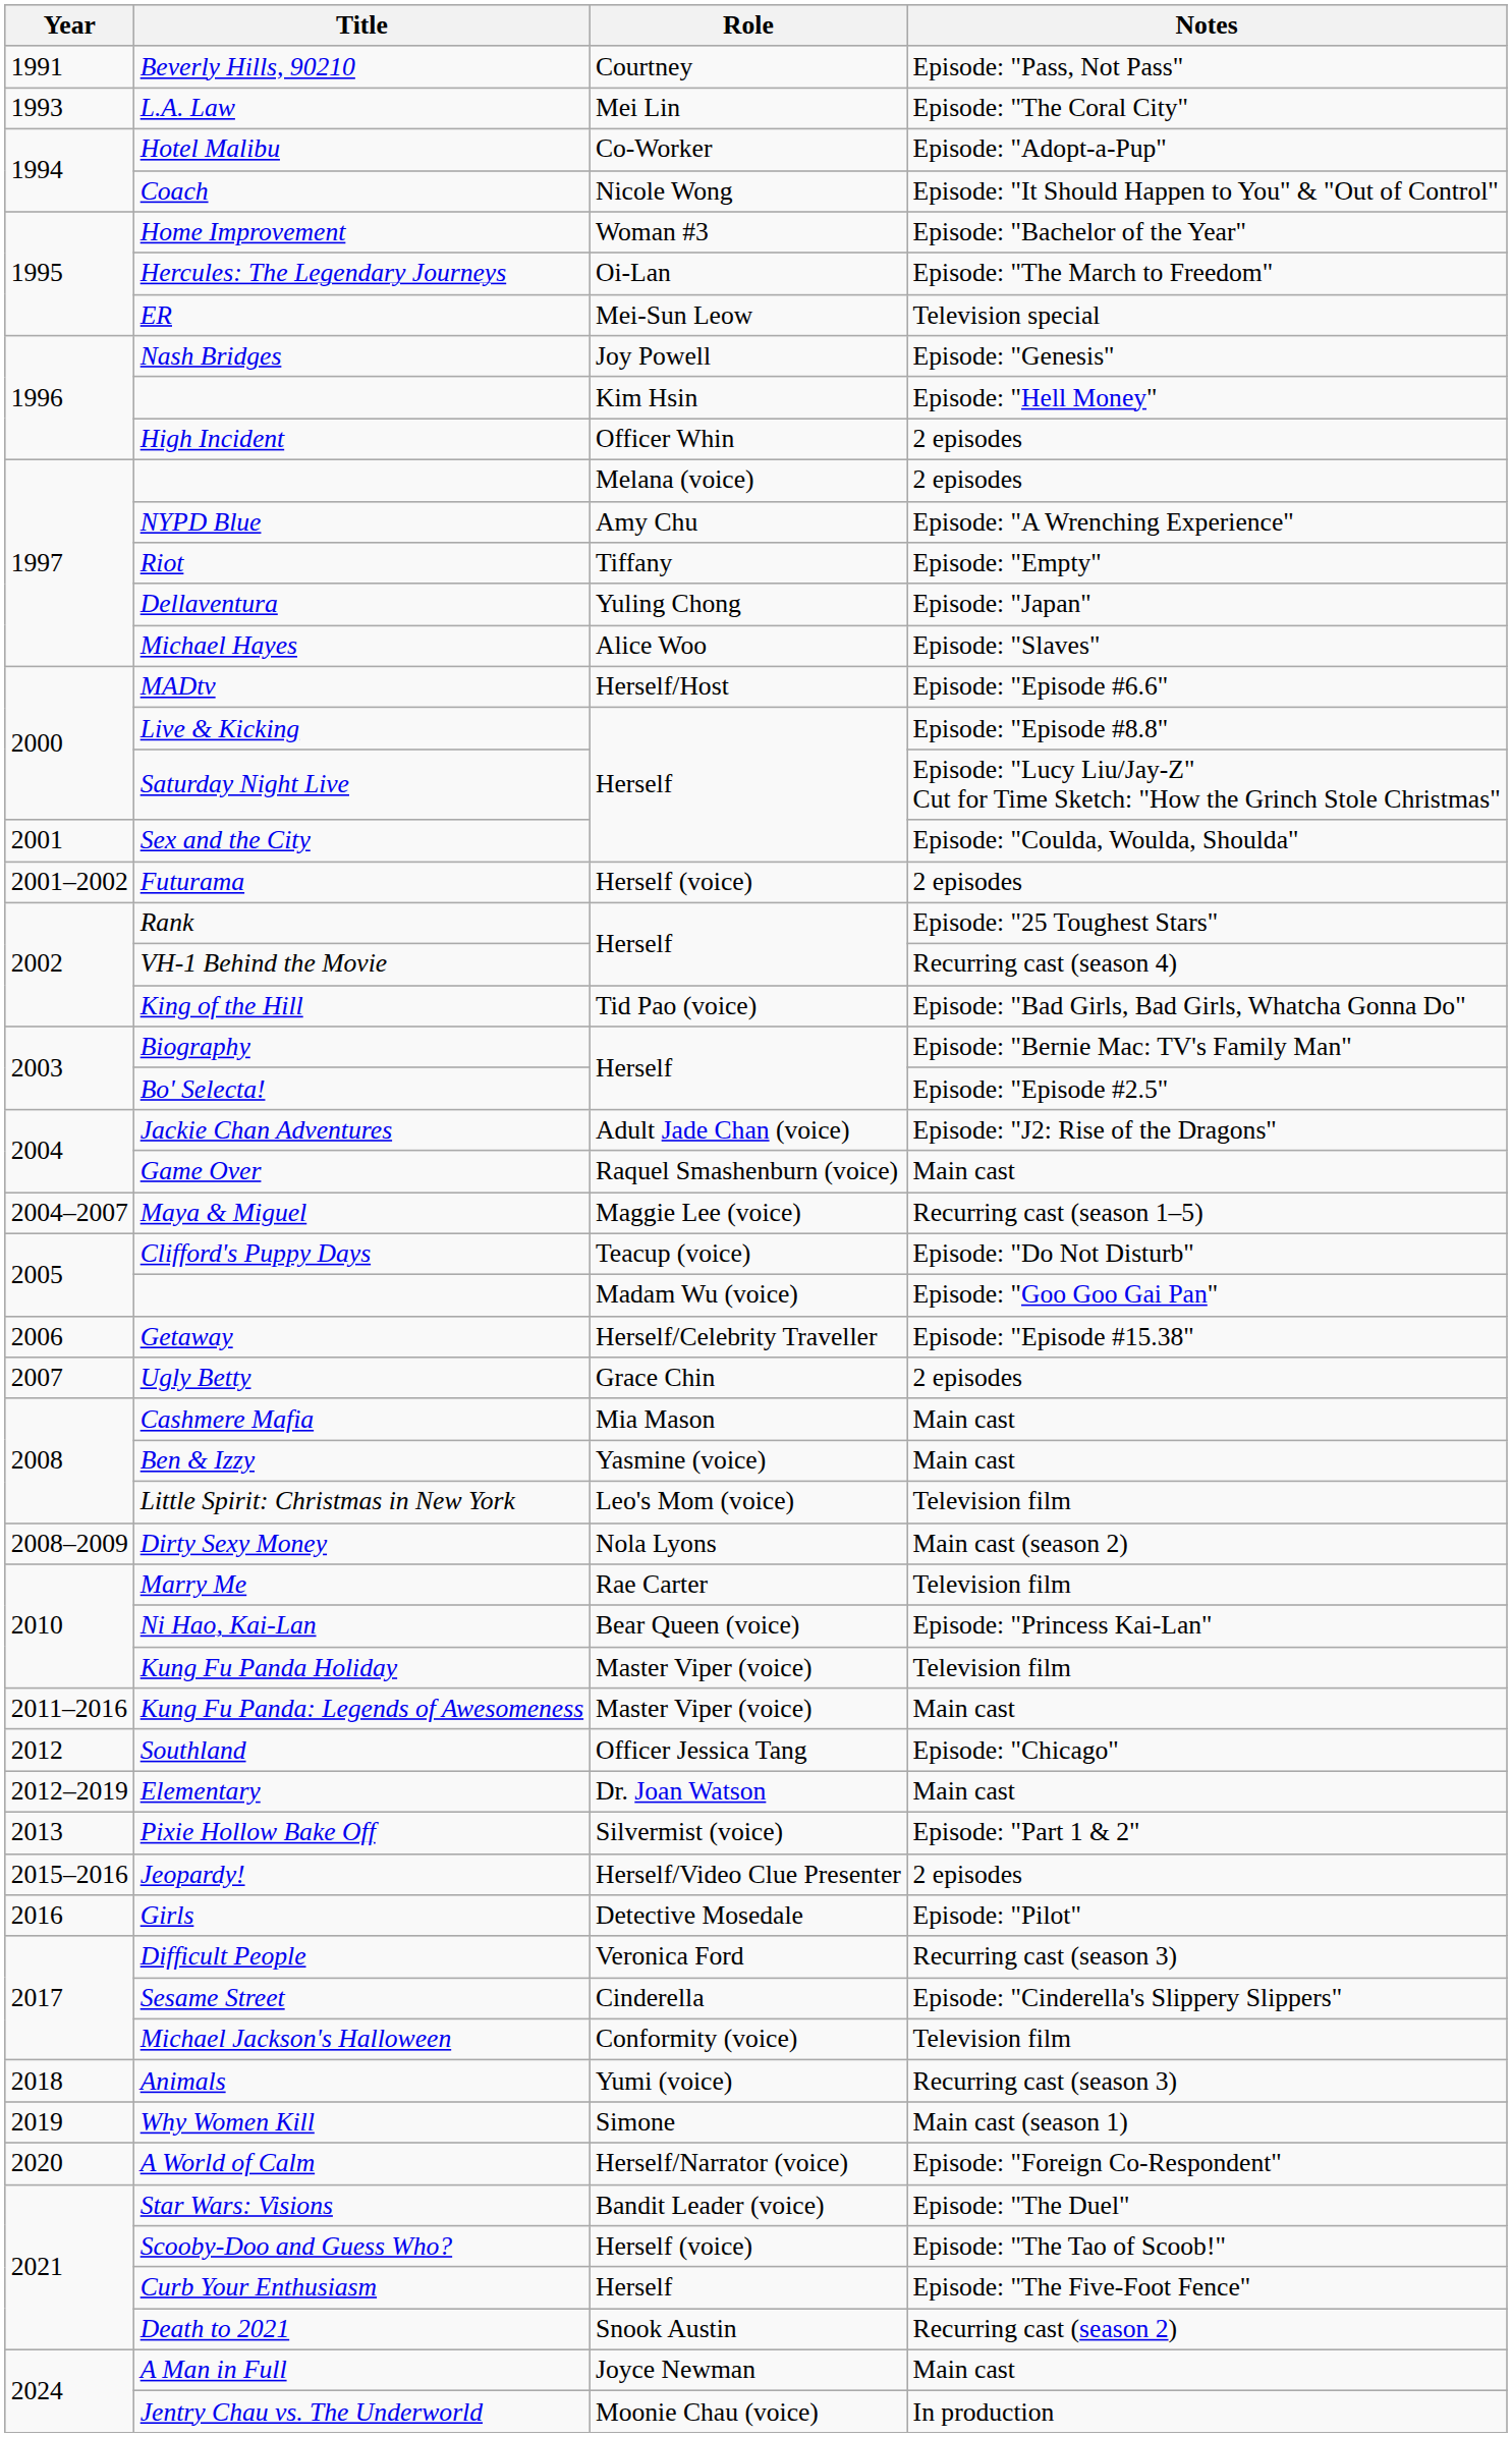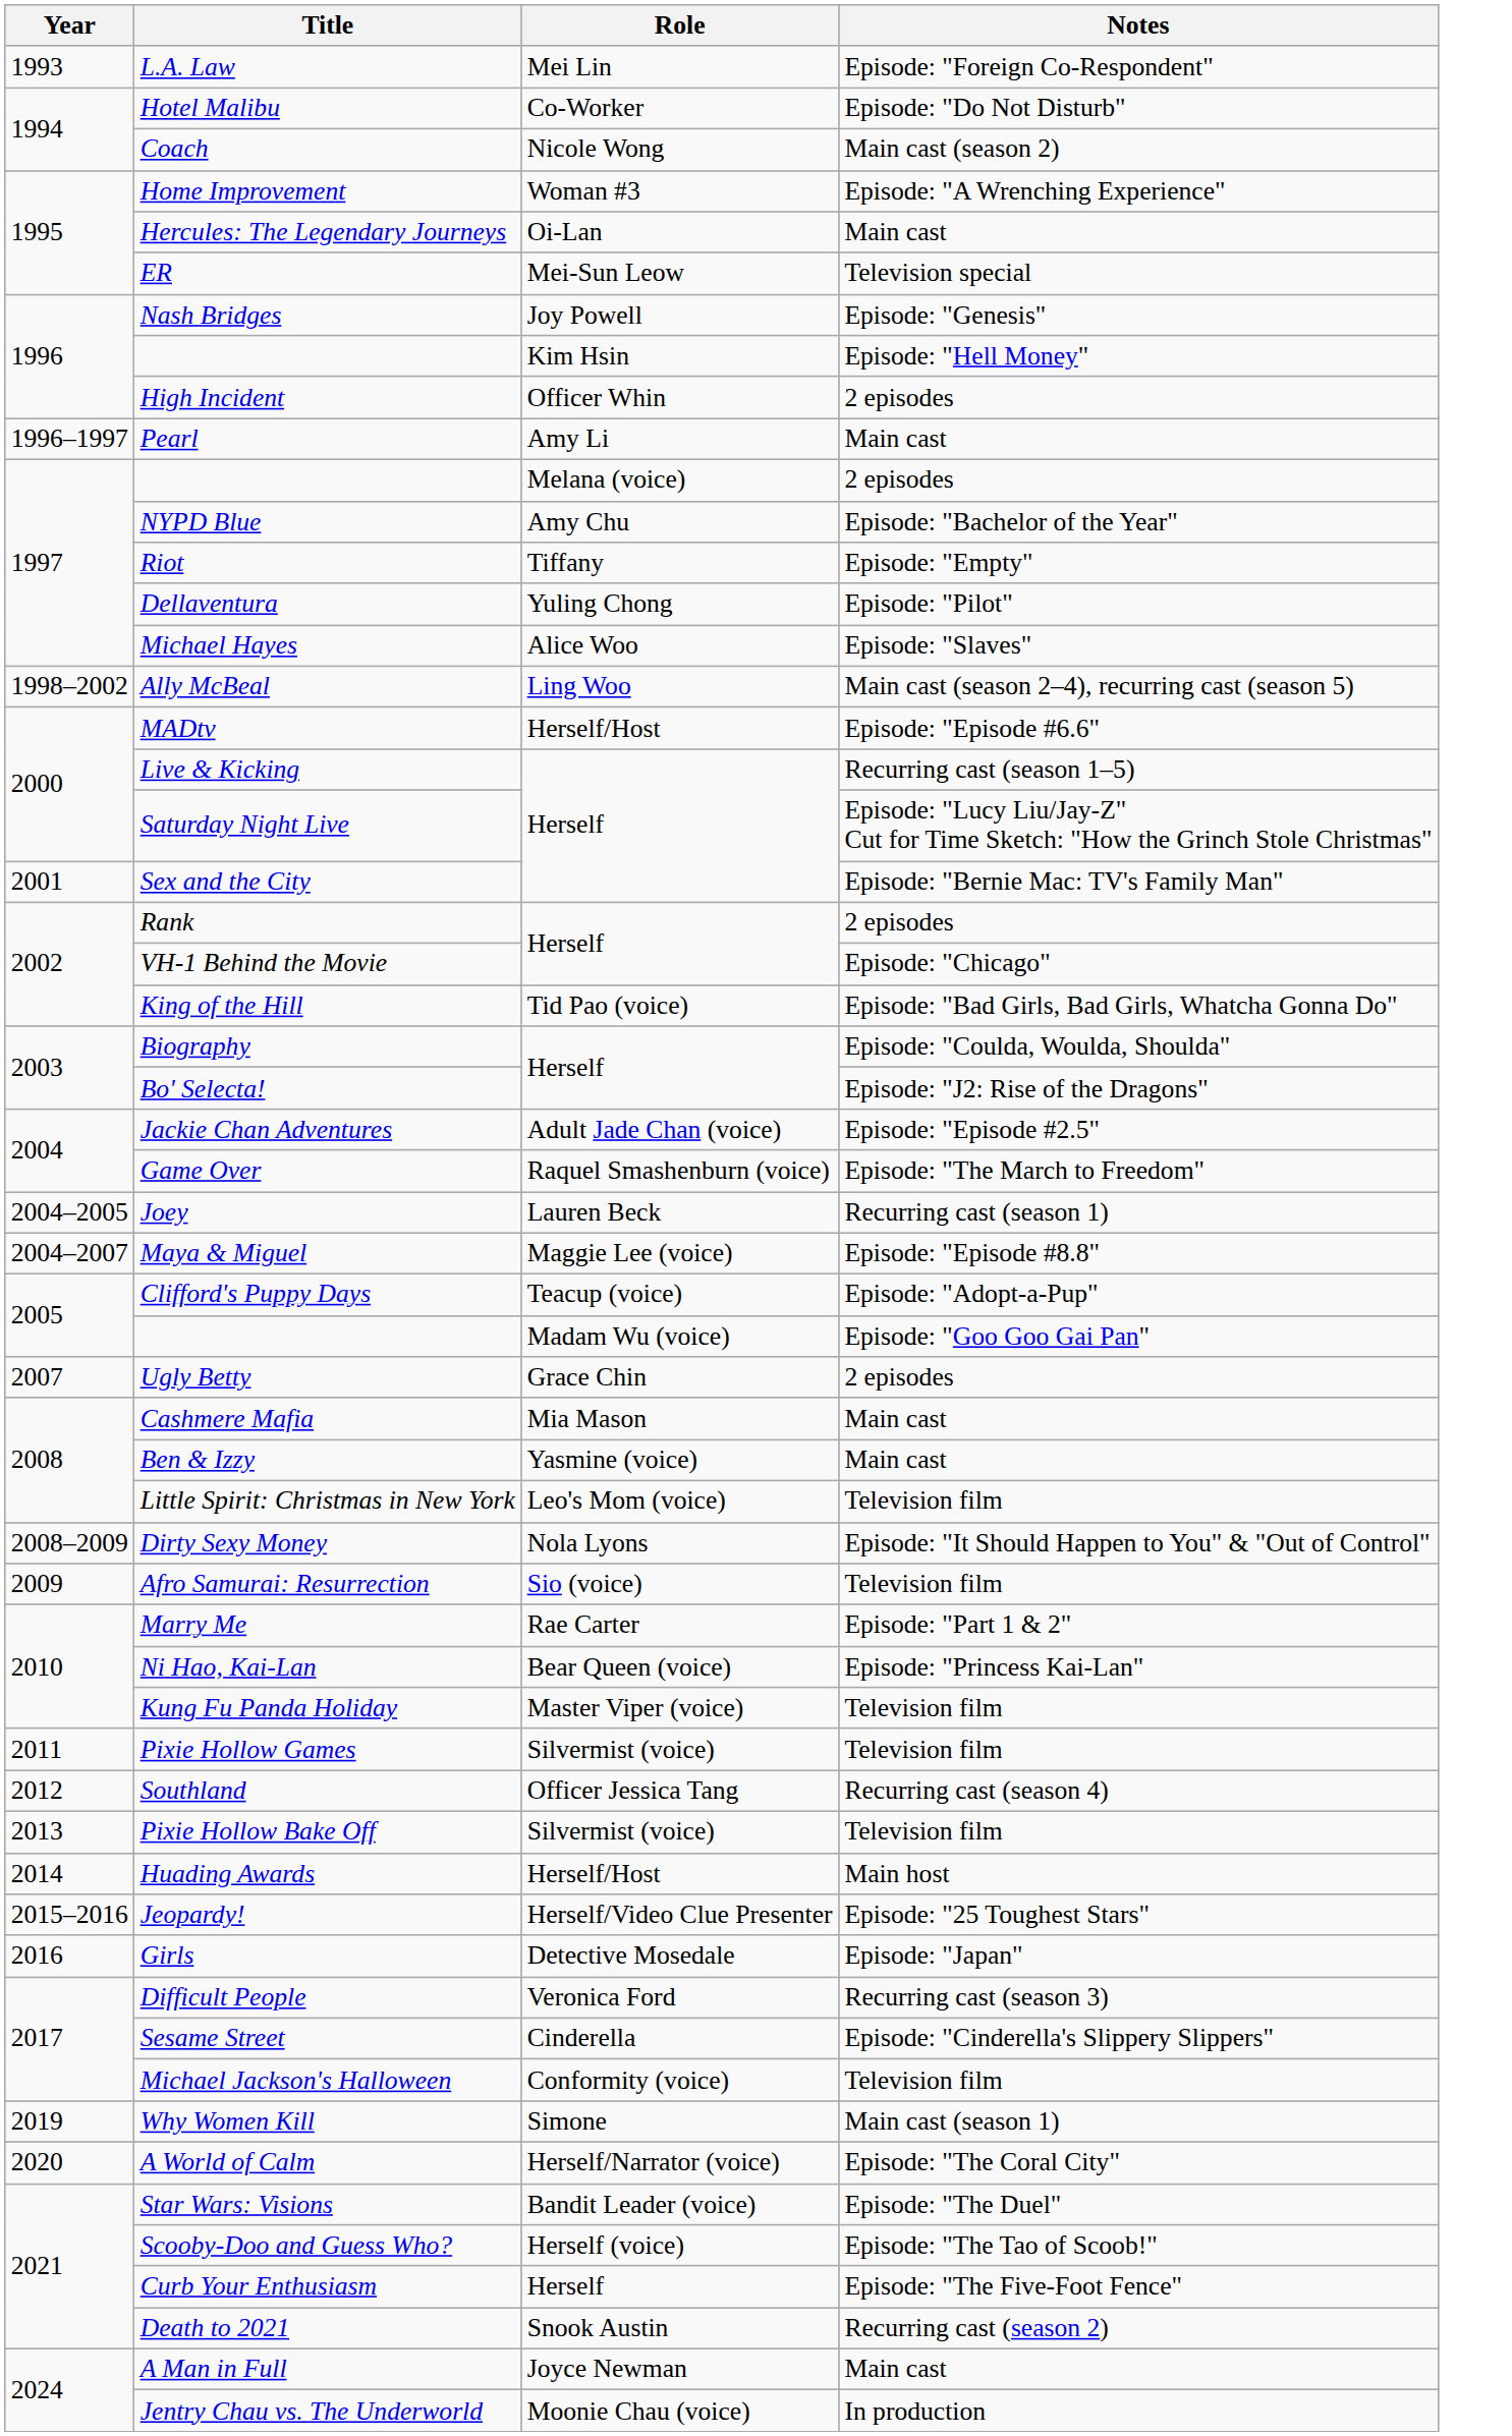- row: 1991 | Beverly Hills, 90210 | Courtney | Episode: "Pass, Not Pass"
L.A. Law | Notes: Episode: "The Coral City" -> Episode: "Foreign Co-Respondent"
Hotel Malibu | Notes: Episode: "Adopt-a-Pup" -> Episode: "Do Not Disturb"
Coach | Notes: Episode: "It Should Happen to You" & "Out of Control" -> Main cast (season 2)
Home Improvement | Notes: Episode: "Bachelor of the Year" -> Episode: "A Wrenching Experience"
Hercules: The Legendary Journeys | Notes: Episode: "The March to Freedom" -> Main cast
+ row: 1996–1997 | Pearl | Amy Li | Main cast
NYPD Blue | Notes: Episode: "A Wrenching Experience" -> Episode: "Bachelor of the Year"
Dellaventura | Notes: Episode: "Japan" -> Episode: "Pilot"
+ row: 1998–2002 | Ally McBeal | Ling Woo | Main cast (season 2–4), recurring cast (season 5)
Live & Kicking | Notes: Episode: "Episode #8.8" -> Recurring cast (season 1–5)
Sex and the City | Notes: Episode: "Coulda, Woulda, Shoulda" -> Episode: "Bernie Mac: TV's Family Man"
- row: 2001–2002 | Futurama | Herself (voice) | 2 episodes
Rank | Notes: Episode: "25 Toughest Stars" -> 2 episodes
VH-1 Behind the Movie | Notes: Recurring cast (season 4) -> Episode: "Chicago"
Biography | Notes: Episode: "Bernie Mac: TV's Family Man" -> Episode: "Coulda, Woulda, Shoulda"
Bo' Selecta! | Notes: Episode: "Episode #2.5" -> Episode: "J2: Rise of the Dragons"
Jackie Chan Adventures | Notes: Episode: "J2: Rise of the Dragons" -> Episode: "Episode #2.5"
Game Over | Notes: Main cast -> Episode: "The March to Freedom"
+ row: 2004–2005 | Joey | Lauren Beck | Recurring cast (season 1)
Maya & Miguel | Notes: Recurring cast (season 1–5) -> Episode: "Episode #8.8"
Clifford's Puppy Days | Notes: Episode: "Do Not Disturb" -> Episode: "Adopt-a-Pup"
- row: 2006 | Getaway | Herself/Celebrity Traveller | Episode: "Episode #15.38"
Dirty Sexy Money | Notes: Main cast (season 2) -> Episode: "It Should Happen to You" & "Out of Control"
+ row: 2009 | Afro Samurai: Resurrection | Sio (voice) | Television film
Marry Me | Notes: Television film -> Episode: "Part 1 & 2"
+ row: 2011 | Pixie Hollow Games | Silvermist (voice) | Television film
- row: 2011–2016 | Kung Fu Panda: Legends of Awesomeness | Master Viper (voice) | Main cast
Southland | Notes: Episode: "Chicago" -> Recurring cast (season 4)
- row: 2012–2019 | Elementary | Dr. Joan Watson | Main cast
Pixie Hollow Bake Off | Notes: Episode: "Part 1 & 2" -> Television film
+ row: 2014 | Huading Awards | Herself/Host | Main host
Jeopardy! | Notes: 2 episodes -> Episode: "25 Toughest Stars"
Girls | Notes: Episode: "Pilot" -> Episode: "Japan"
- row: 2018 | Animals | Yumi (voice) | Recurring cast (season 3)
A World of Calm | Notes: Episode: "Foreign Co-Respondent" -> Episode: "The Coral City"
